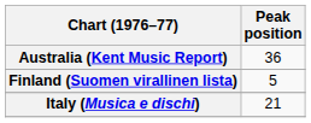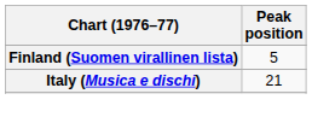- row: Australia (Kent Music Report) | 36
